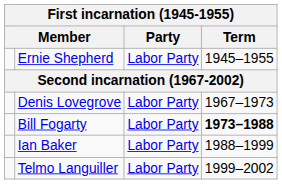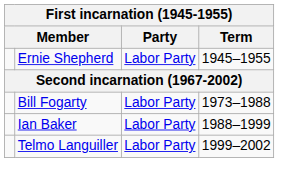- row: Denis Lovegrove | Labor Party | 1967–1973
Bill Fogarty | Term: bold -> normal
